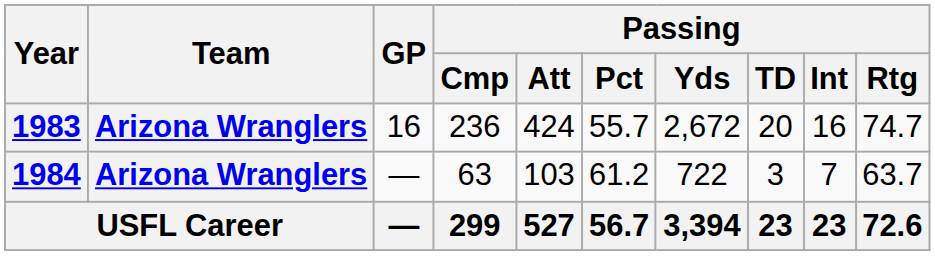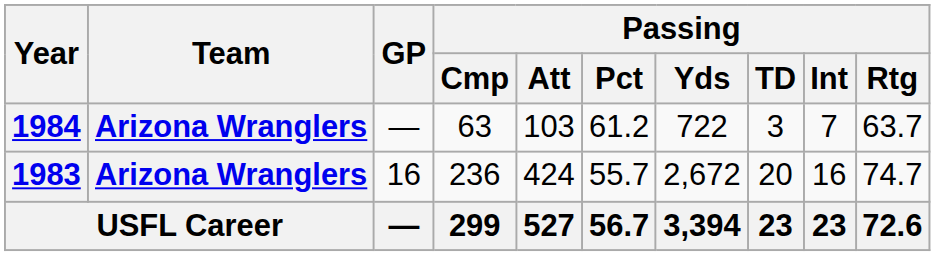rows swapped: 1983 <-> 1984
